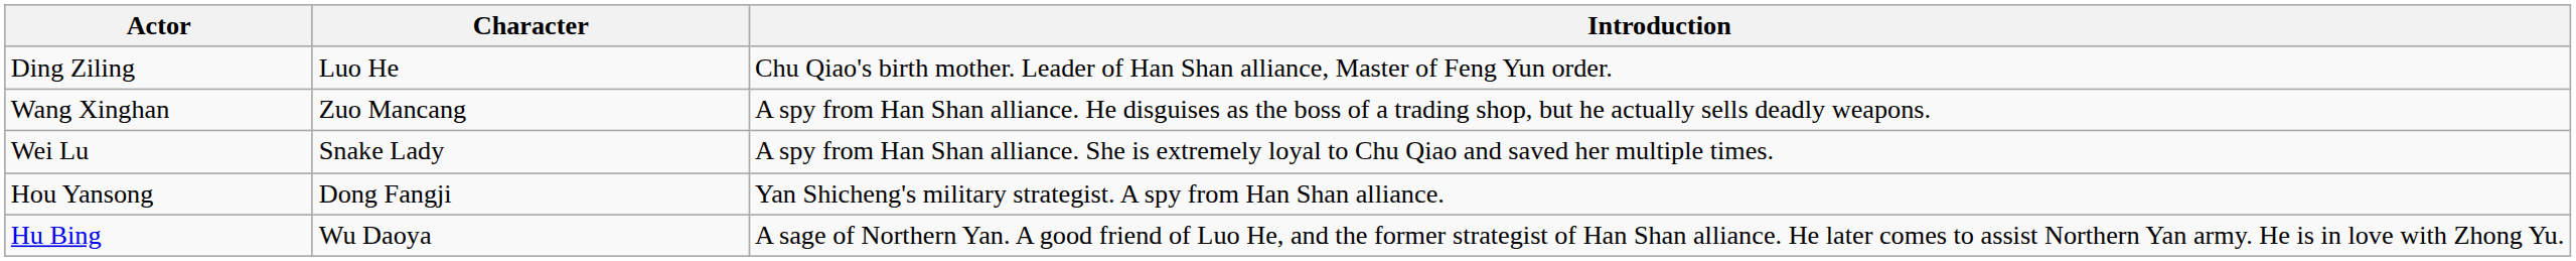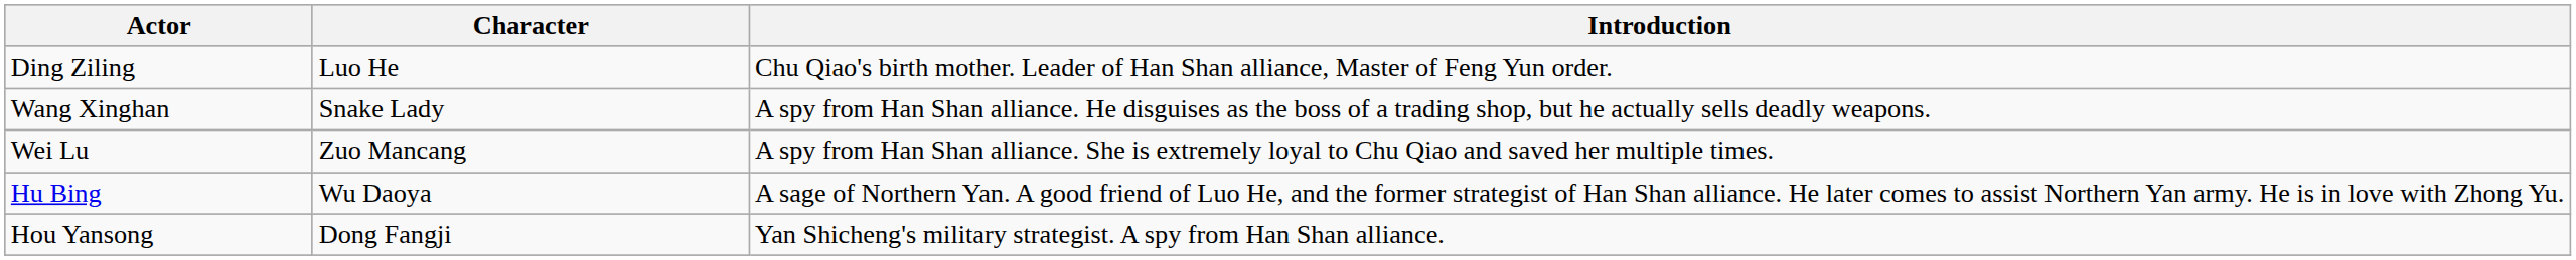Wang Xinghan | Character: Zuo Mancang -> Snake Lady
Wei Lu | Character: Snake Lady -> Zuo Mancang
rows swapped: Hou Yansong <-> Hu Bing
